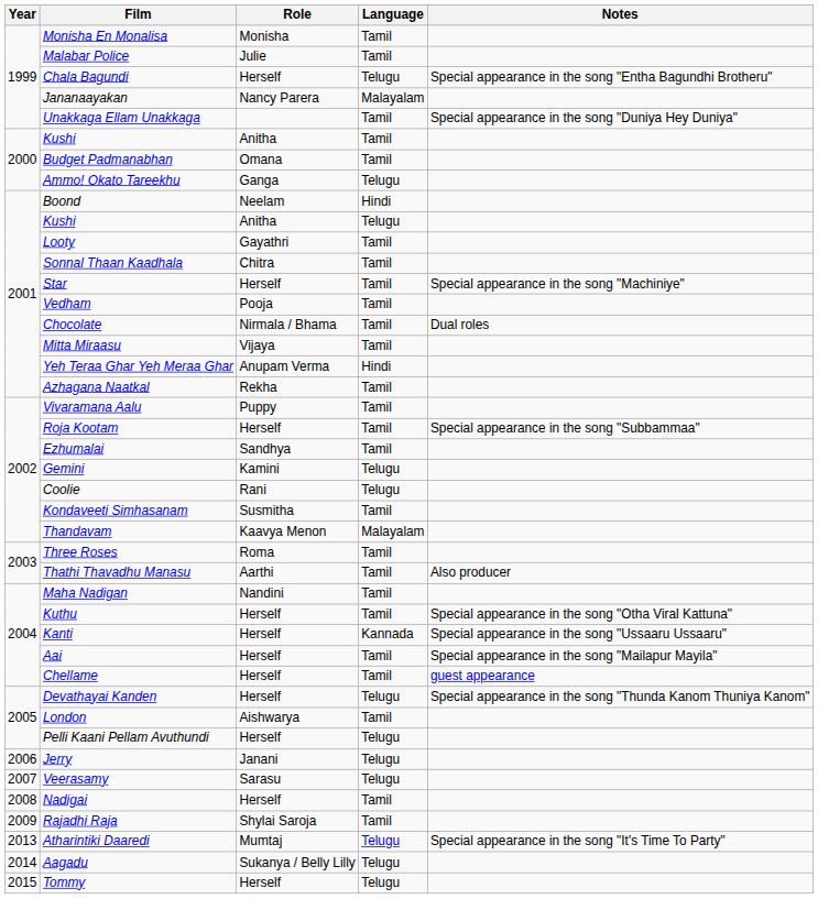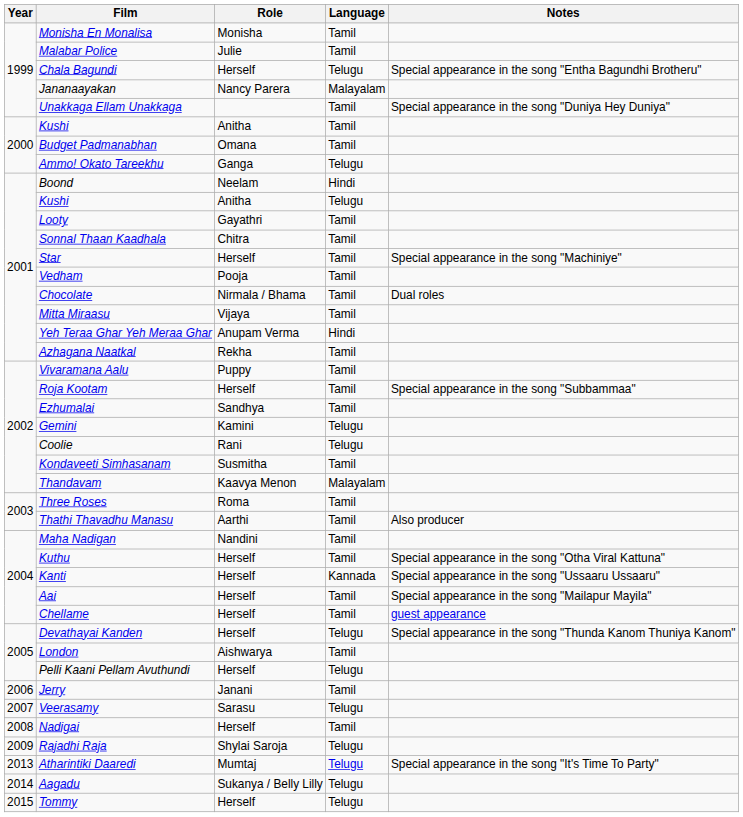Jerry | Language: Telugu -> Tamil
Rajadhi Raja | Language: Tamil -> Telugu
